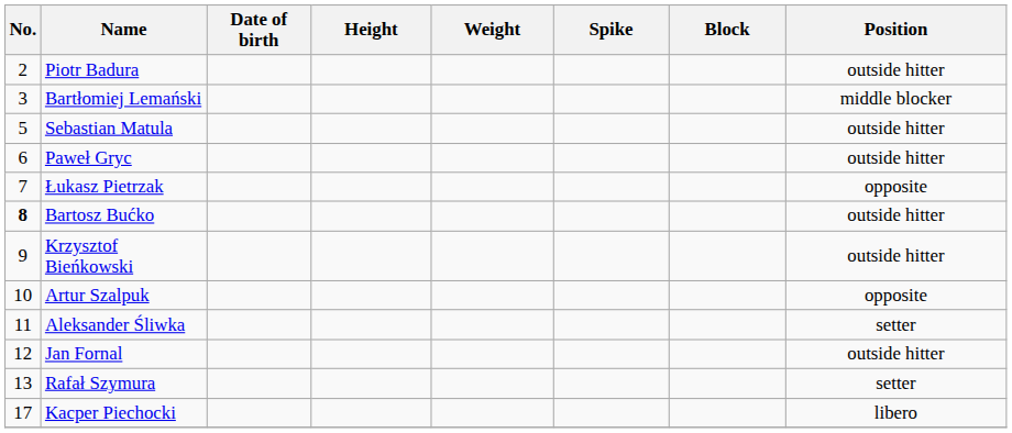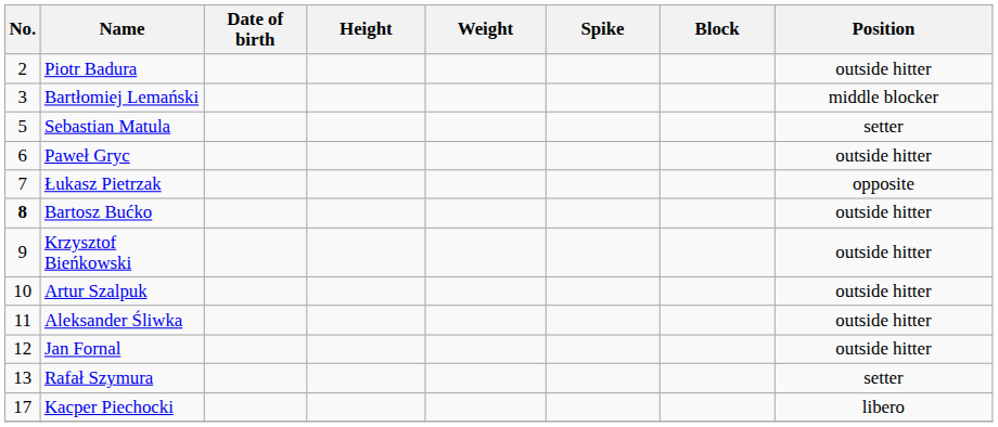Sebastian Matula | Position: outside hitter -> setter
Artur Szalpuk | Position: opposite -> outside hitter
Aleksander Śliwka | Position: setter -> outside hitter
